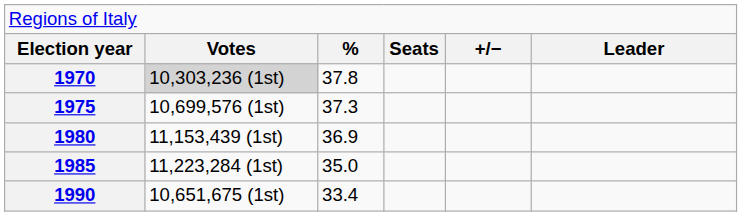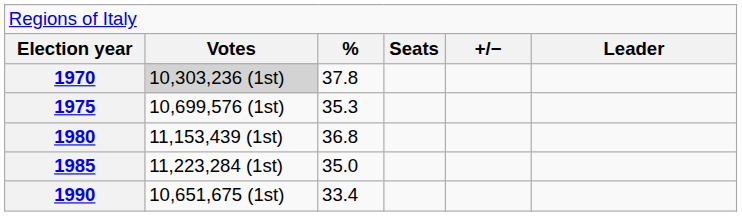1975 | column 3: 37.3 -> 35.3
1980 | column 3: 36.9 -> 36.8
